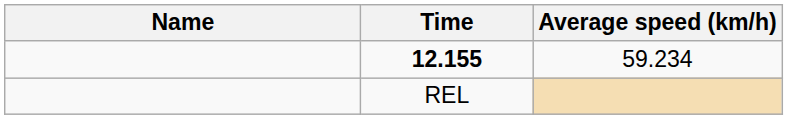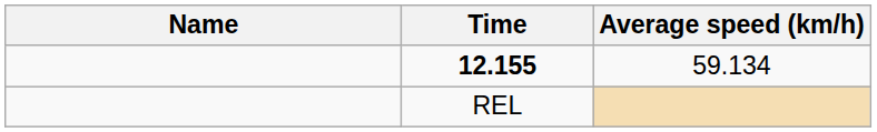12.155 | Average speed (km/h): 59.234 -> 59.134
